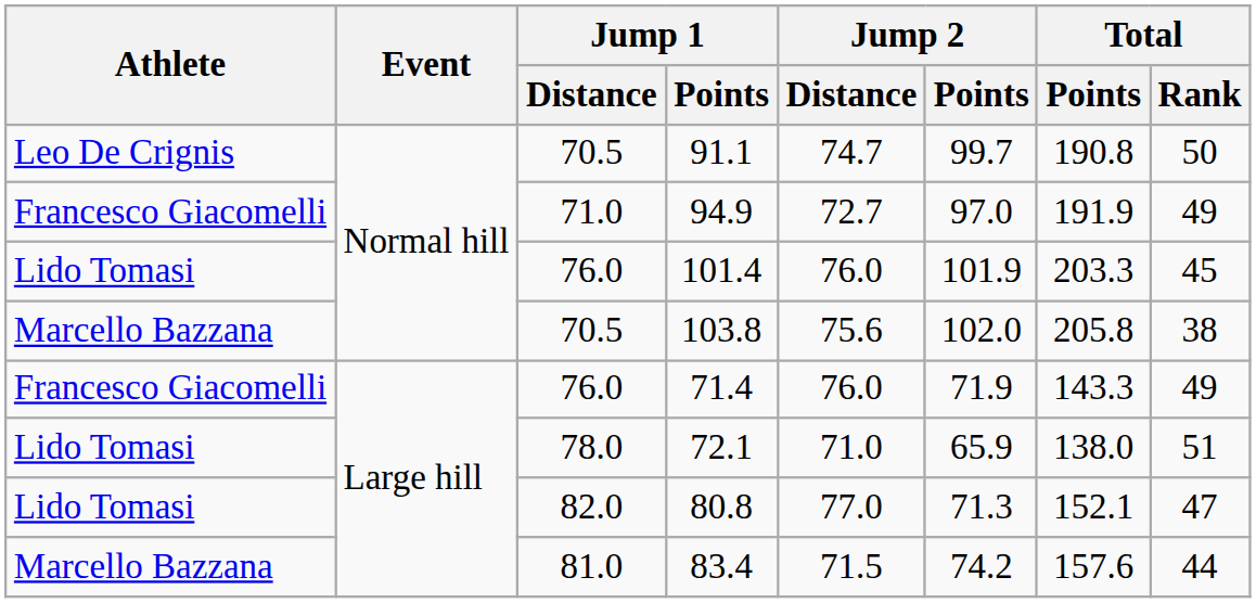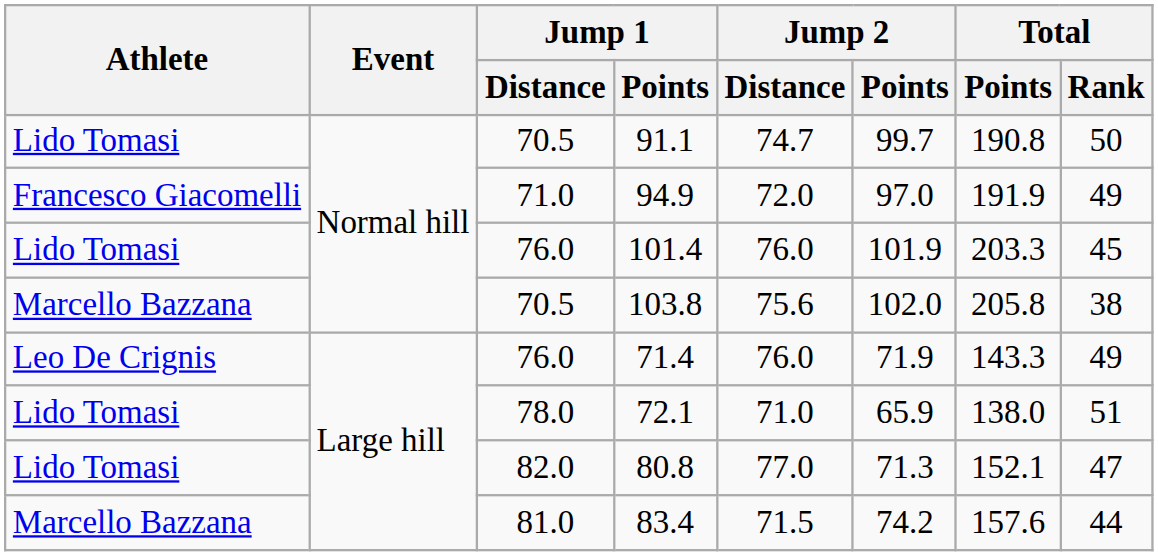91.1 | Athlete: Leo De Crignis -> Lido Tomasi
94.9 | Jump 2 / Distance: 72.7 -> 72.0
71.4 | Athlete: Francesco Giacomelli -> Leo De Crignis
